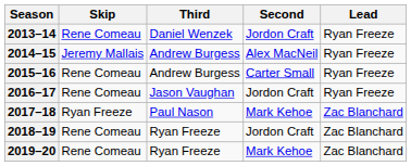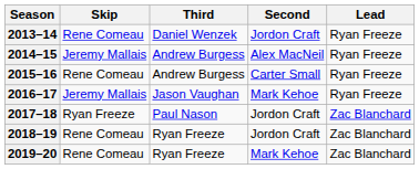2016–17 | Skip: Rene Comeau -> Jeremy Mallais
2016–17 | Second: Jordon Craft -> Mark Kehoe
2017–18 | Second: Mark Kehoe -> Jordon Craft
